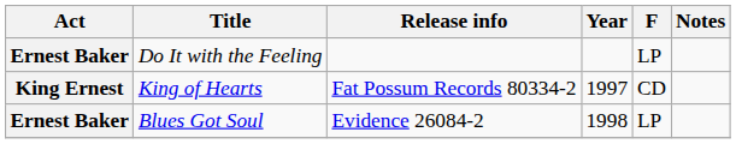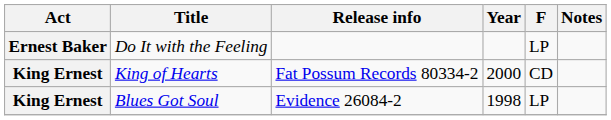King of Hearts | Year: 1997 -> 2000
Blues Got Soul | Act: Ernest Baker -> King Ernest
